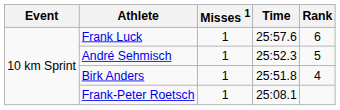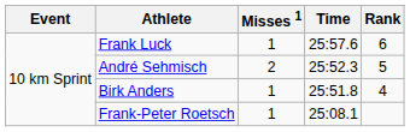André Sehmisch | Misses 1: 1 -> 2
